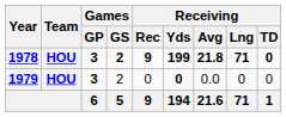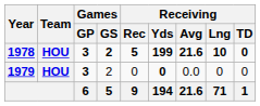1978 | Receiving / Rec: 9 -> 5
1978 | Receiving / Avg: 21.8 -> 21.6
1978 | Receiving / Lng: 71 -> 10
